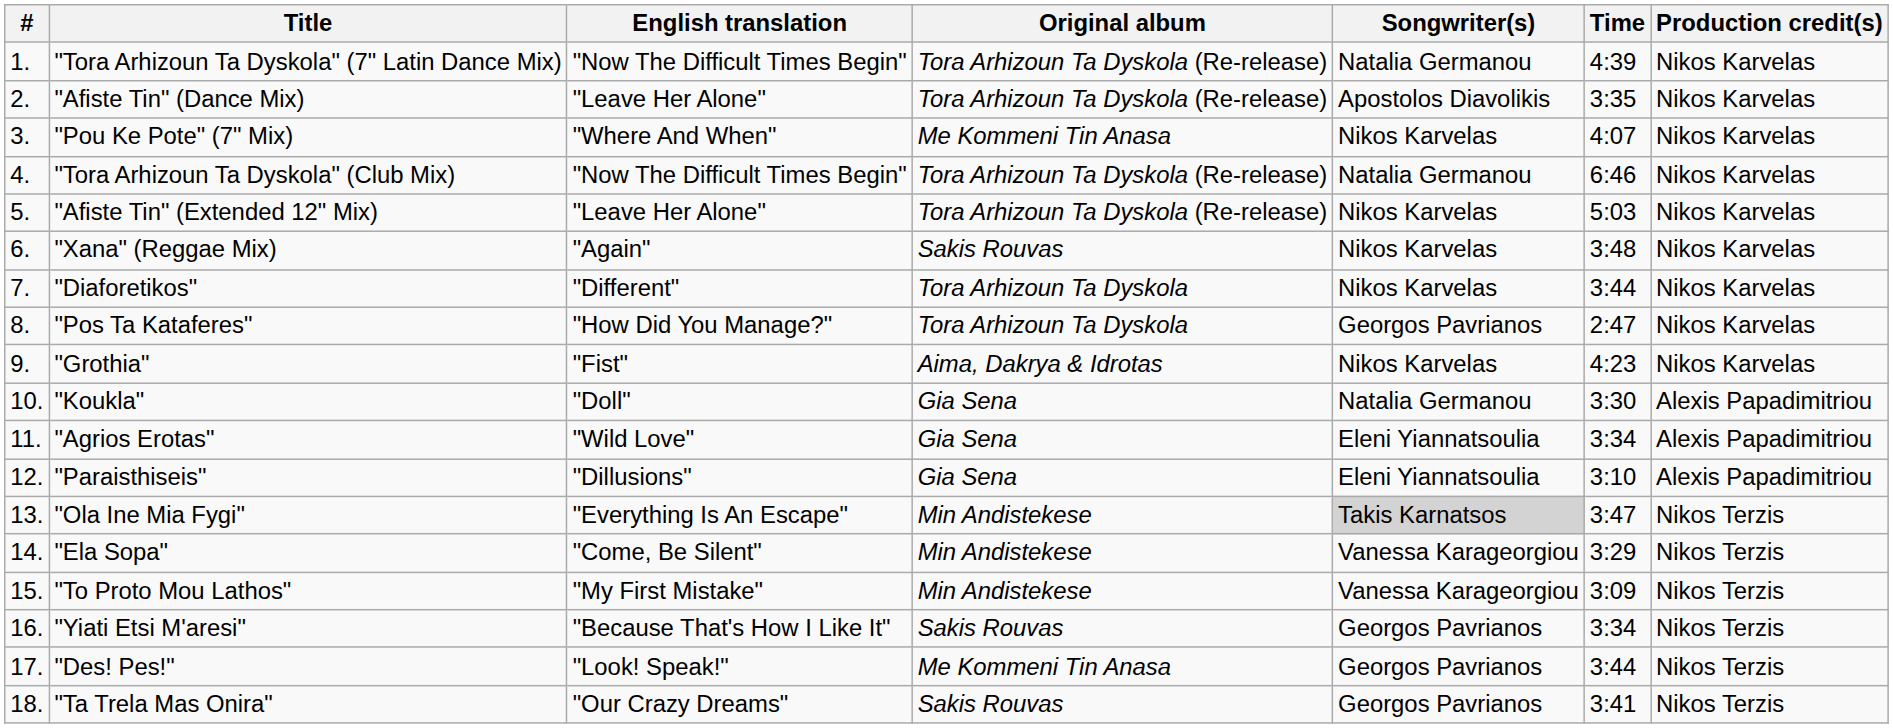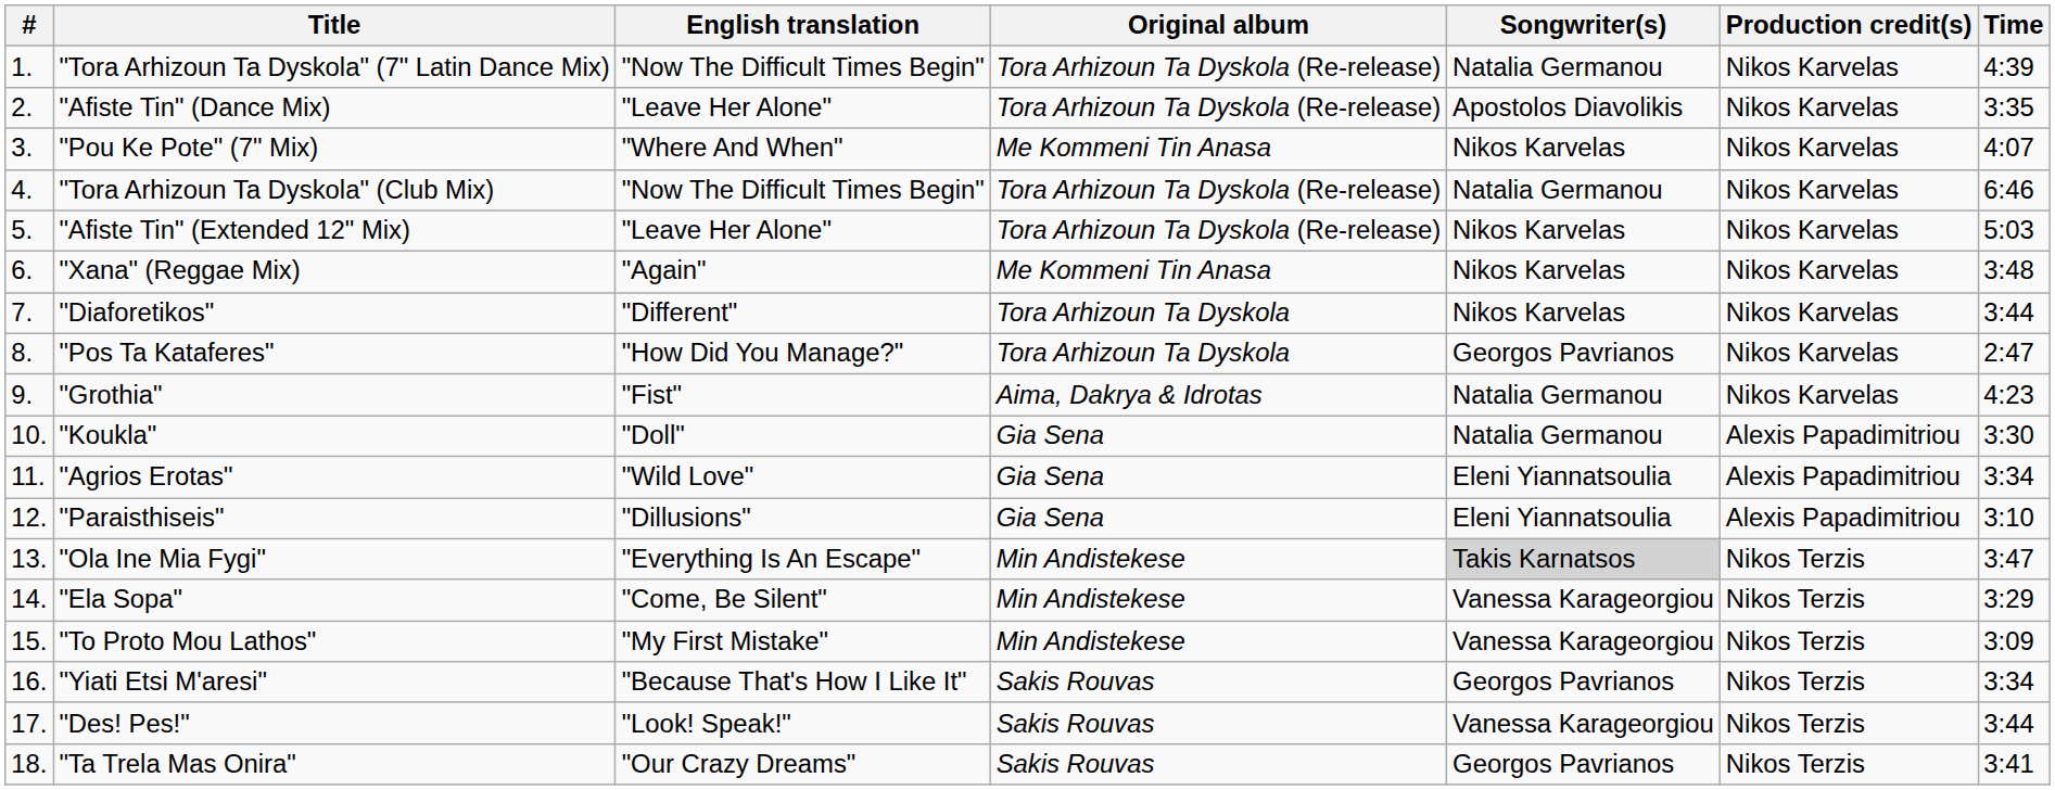columns swapped: Production credit(s) <-> Time
"Xana" (Reggae Mix) | Original album: Sakis Rouvas -> Me Kommeni Tin Anasa
"Grothia" | Songwriter(s): Nikos Karvelas -> Natalia Germanou
"Des! Pes!" | Original album: Me Kommeni Tin Anasa -> Sakis Rouvas
"Des! Pes!" | Songwriter(s): Georgos Pavrianos -> Vanessa Karageorgiou
